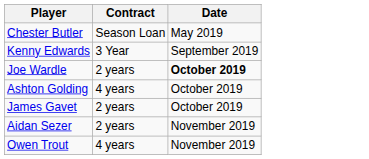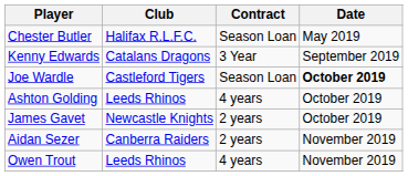+ column: Club | Halifax R.L.F.C. | Catalans Dragons | Castleford Tigers | Leeds Rhinos | Newcastle Knights | Canberra Raiders | Leeds Rhinos
Joe Wardle | Contract: 2 years -> Season Loan
